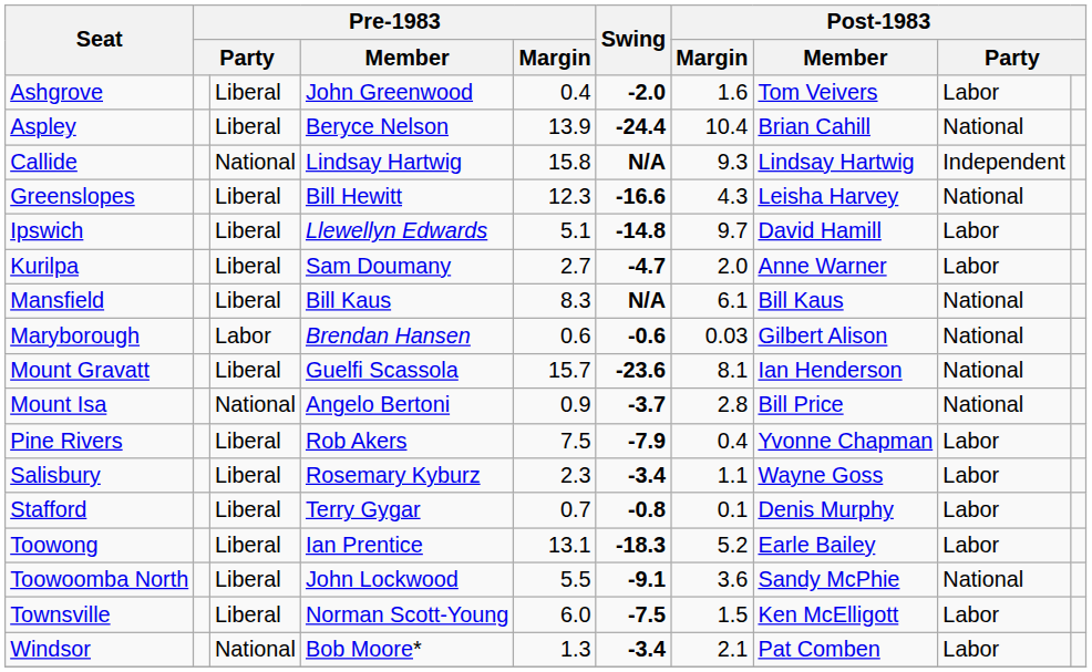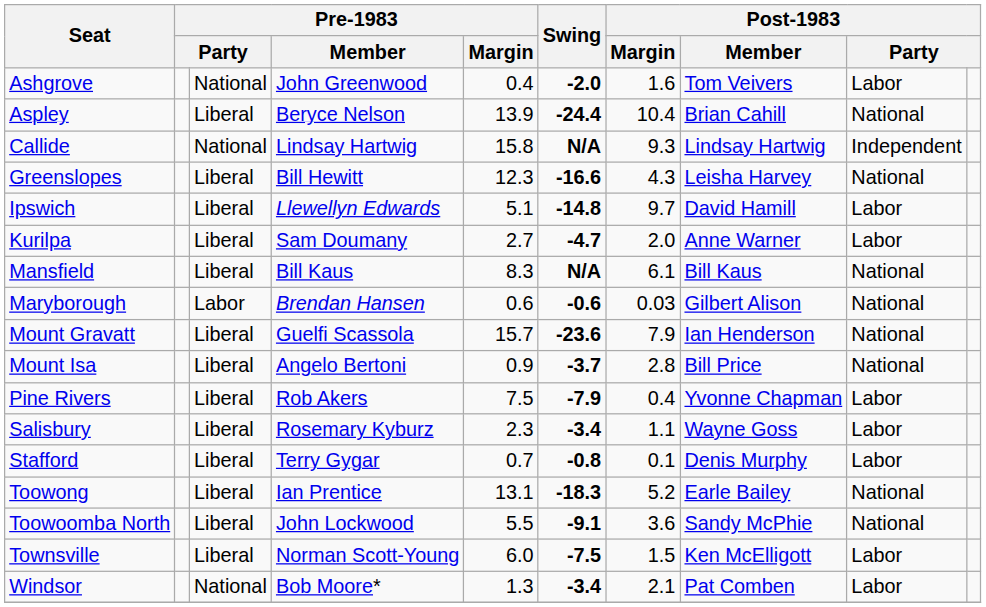Ashgrove | column 3: Liberal -> National
Mount Gravatt | Post-1983 / Margin: 8.1 -> 7.9
Mount Isa | column 3: National -> Liberal
Toowong | column 9: Labor -> National
